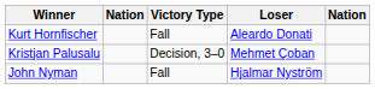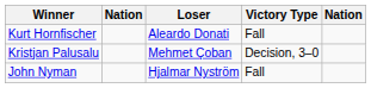columns swapped: Victory Type <-> Loser
